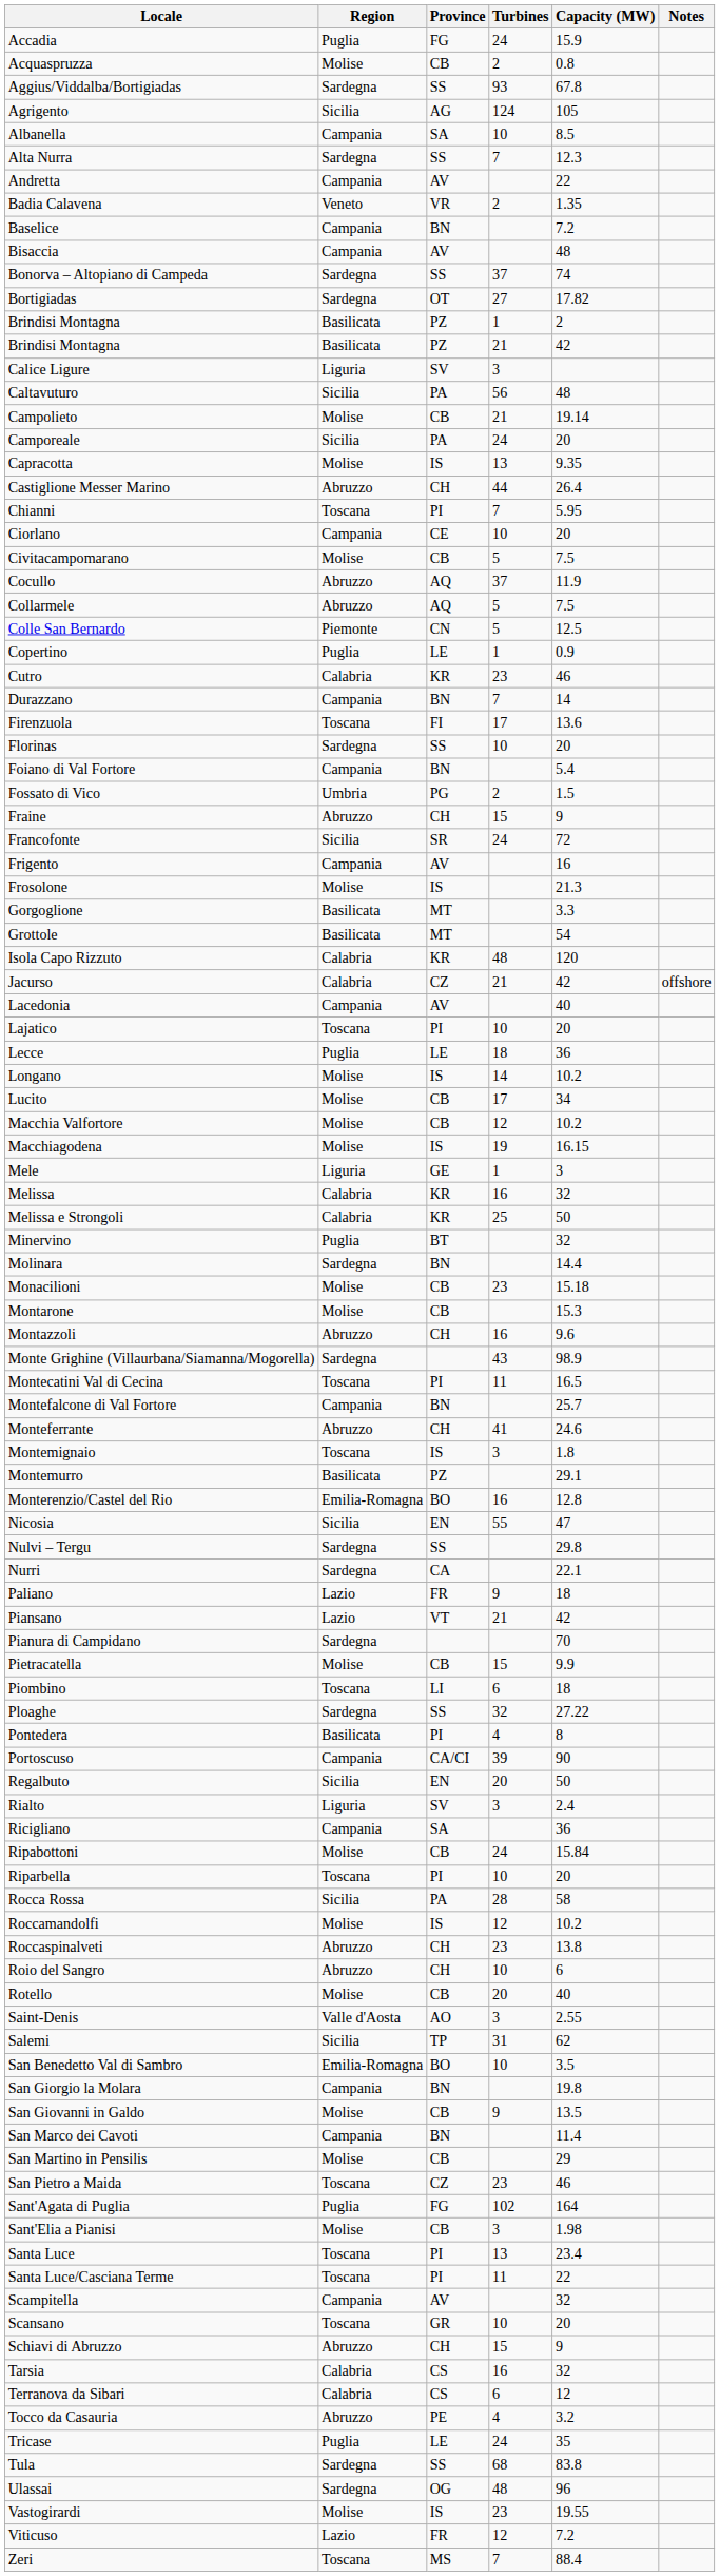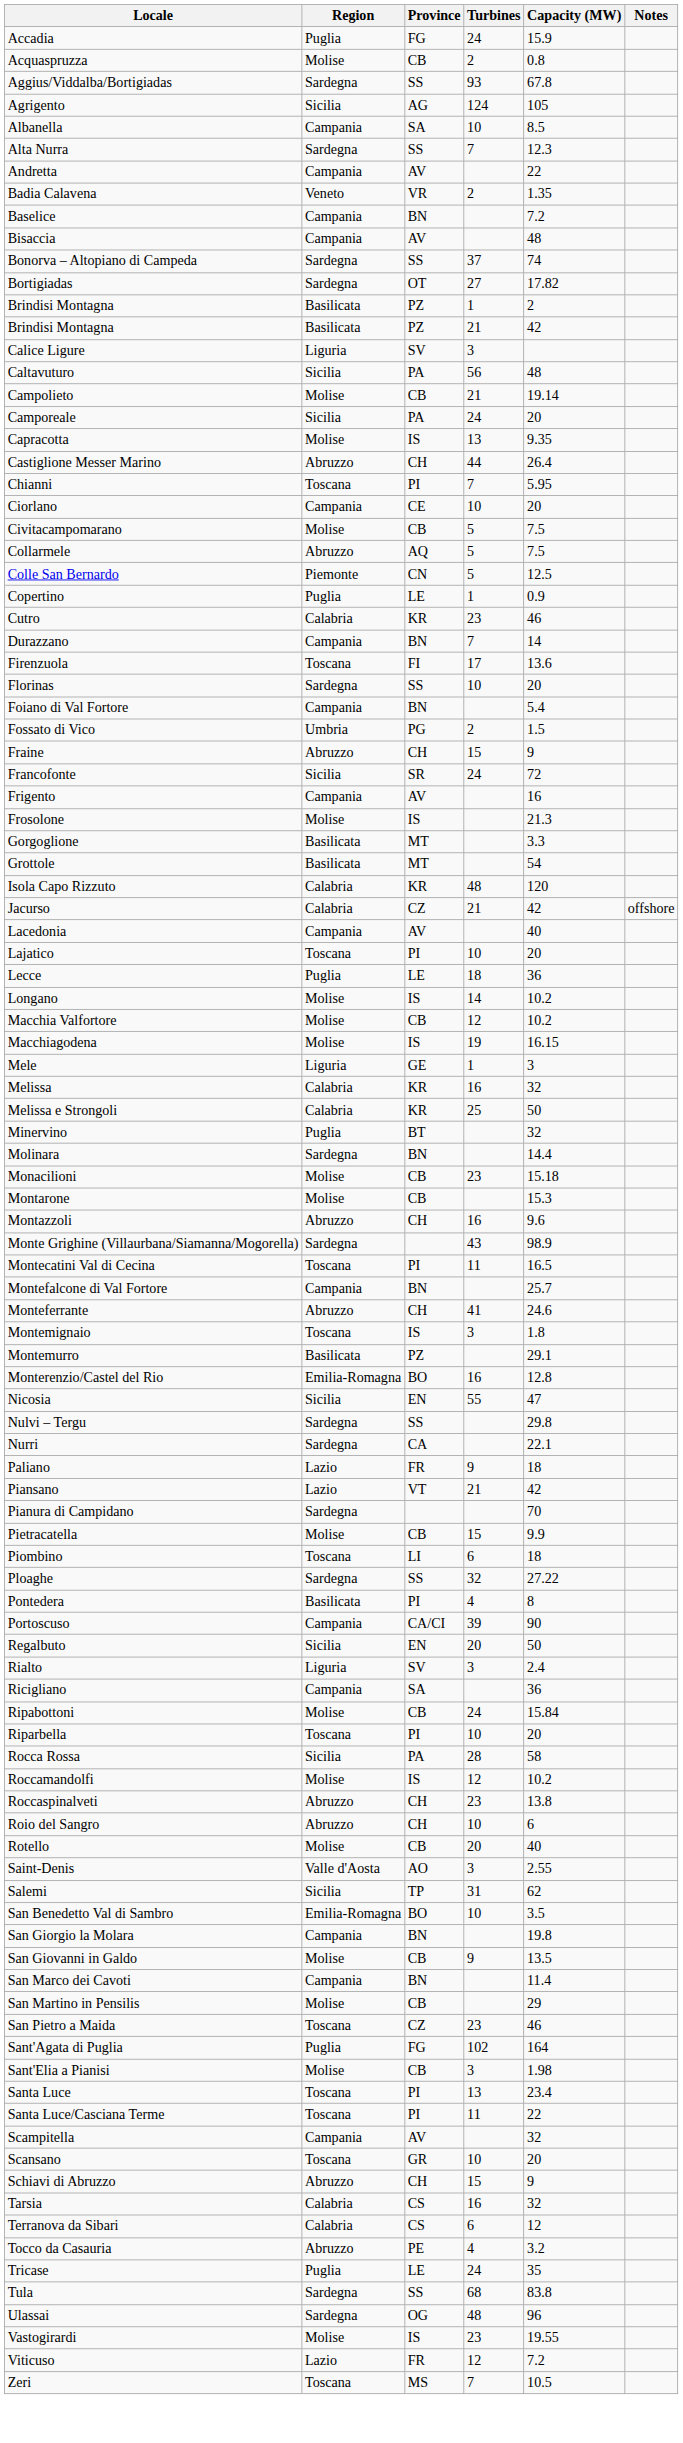- row: Cocullo | Abruzzo | AQ | 37 | 11.9
- row: Lucito | Molise | CB | 17 | 34
Zeri | Capacity (MW): 88.4 -> 10.5
